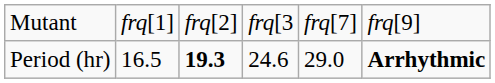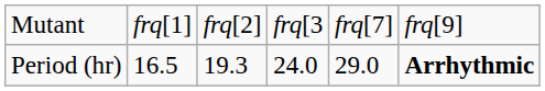Period (hr) | column 3: bold -> normal
Period (hr) | column 4: 24.6 -> 24.0
